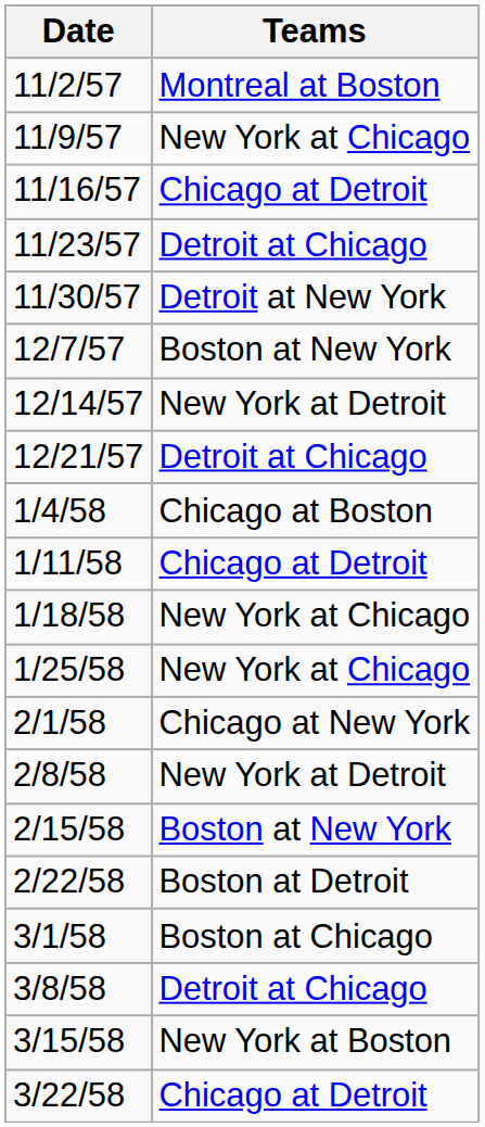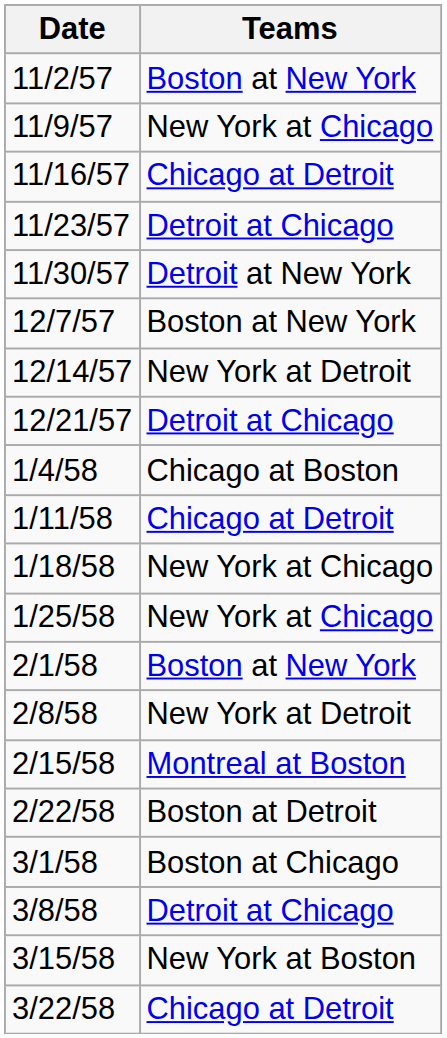11/2/57 | Teams: Montreal at Boston -> Boston at New York
2/1/58 | Teams: Chicago at New York -> Boston at New York
2/15/58 | Teams: Boston at New York -> Montreal at Boston
